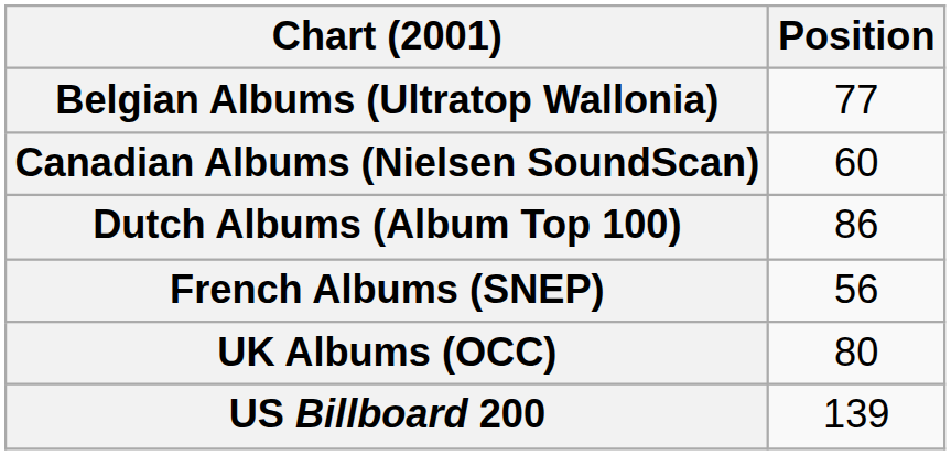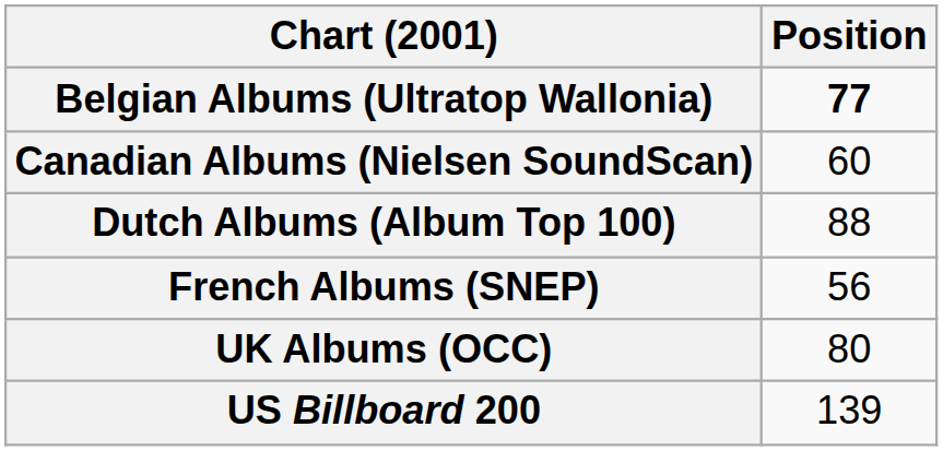Belgian Albums (Ultratop Wallonia) | Position: normal -> bold
Dutch Albums (Album Top 100) | Position: 86 -> 88
